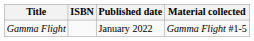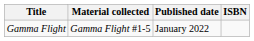columns swapped: Material collected <-> ISBN
